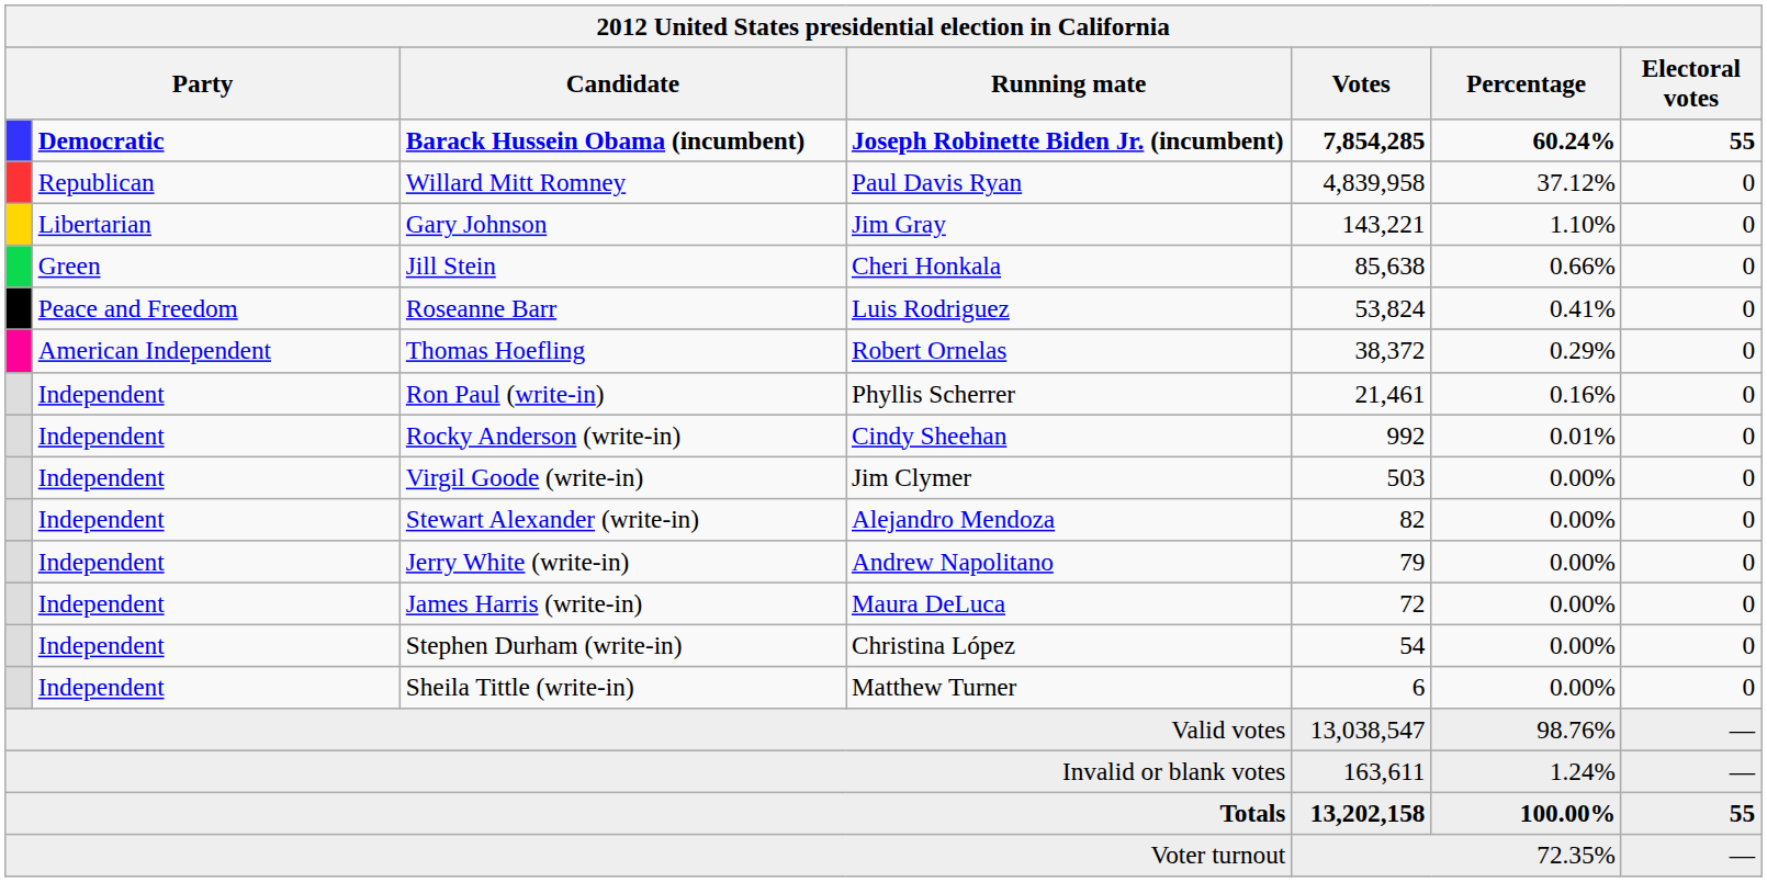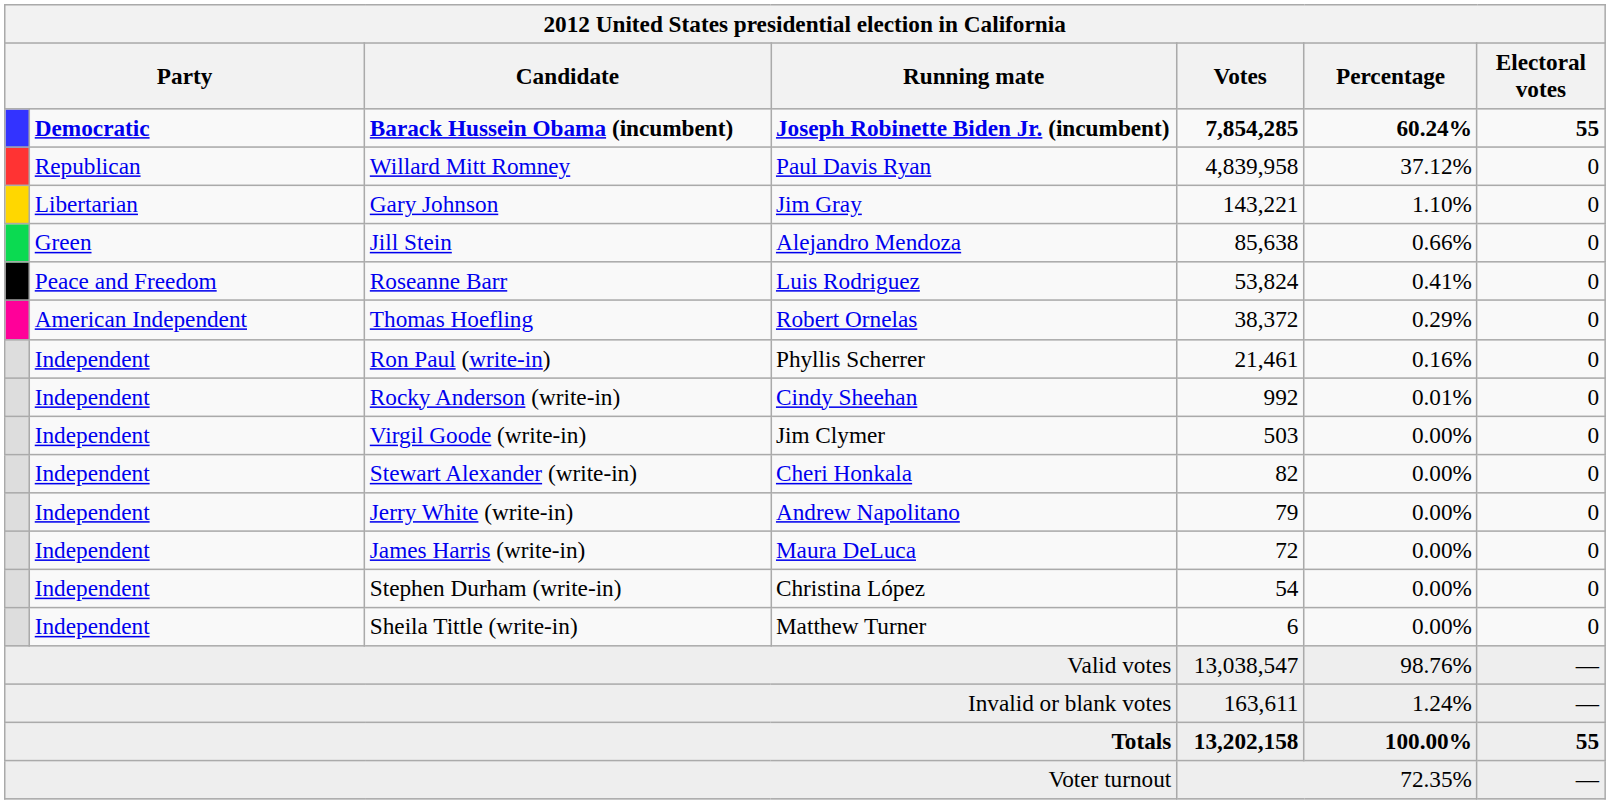Jill Stein | Running mate: Cheri Honkala -> Alejandro Mendoza
Stewart Alexander (write-in) | Running mate: Alejandro Mendoza -> Cheri Honkala
